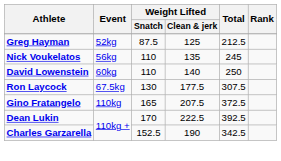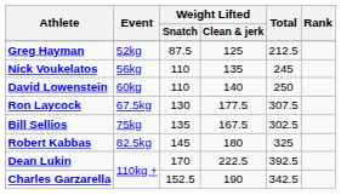+ row: Bill Sellios | 75kg | 135 | 167.5 | 302.5
+ row: Robert Kabbas | 82.5kg | 145 | 180 | 325
- row: Gino Fratangelo | 110kg | 165 | 207.5 | 372.5
